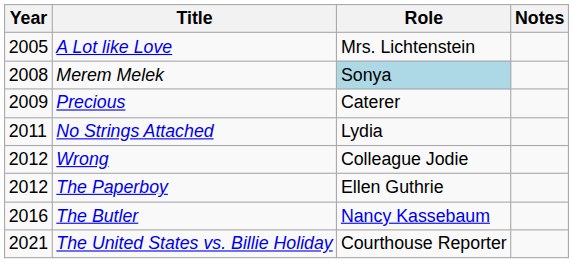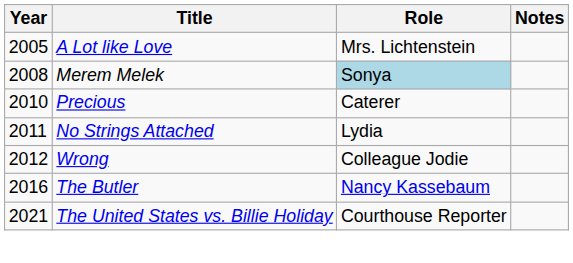Precious | Year: 2009 -> 2010
- row: 2012 | The Paperboy | Ellen Guthrie
